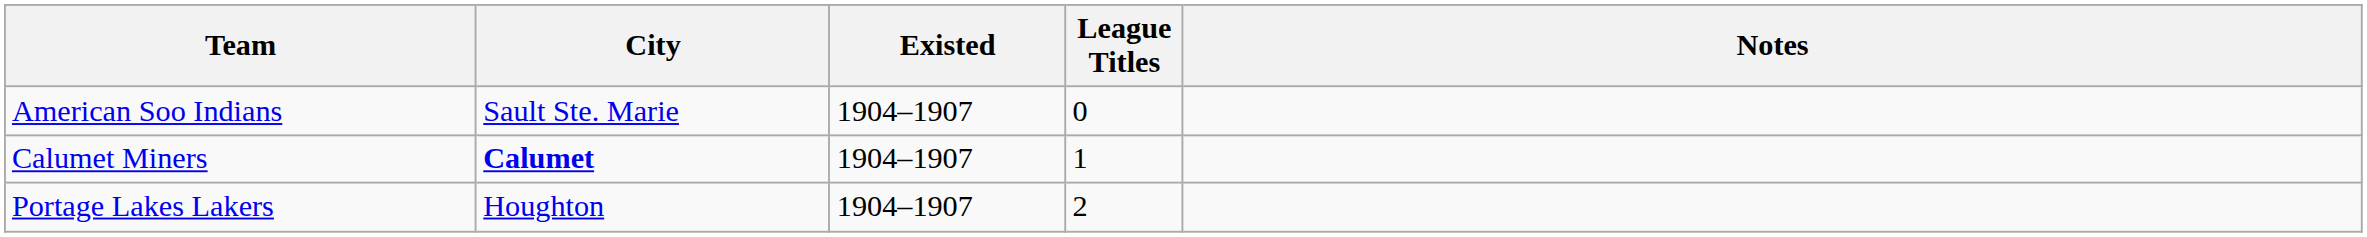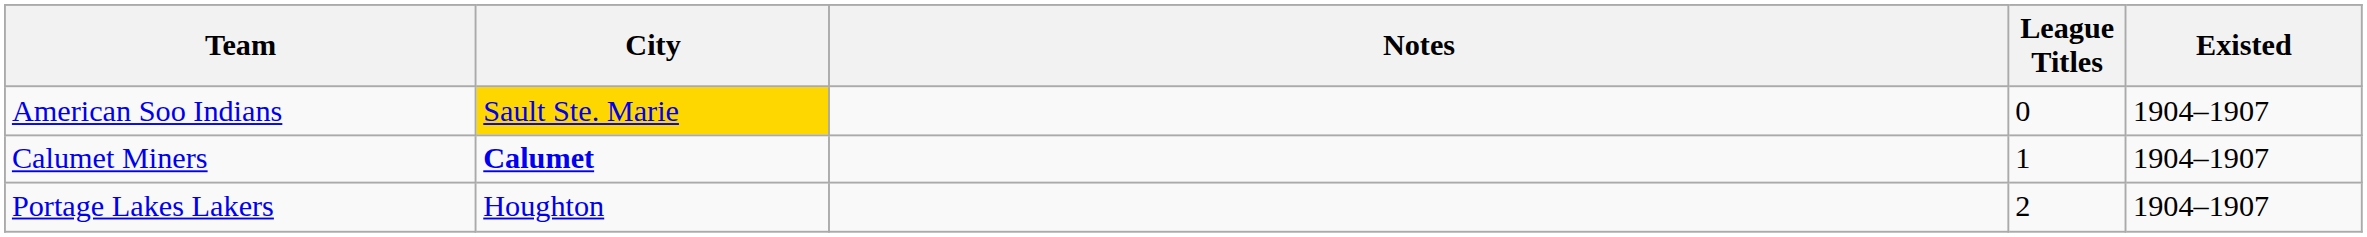columns swapped: Existed <-> Notes
American Soo Indians | City: no background -> gold background
